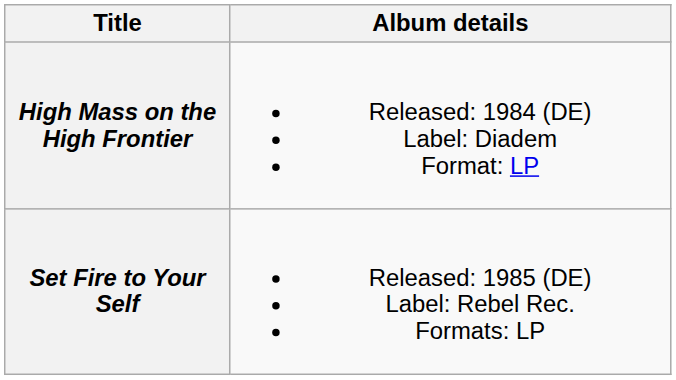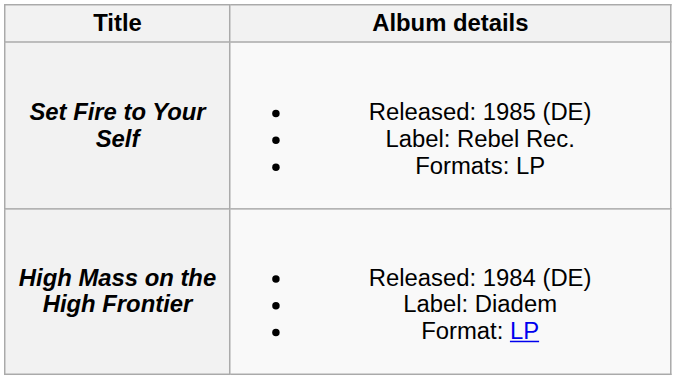rows swapped: High Mass on the High Frontier <-> Set Fire to Your Self
